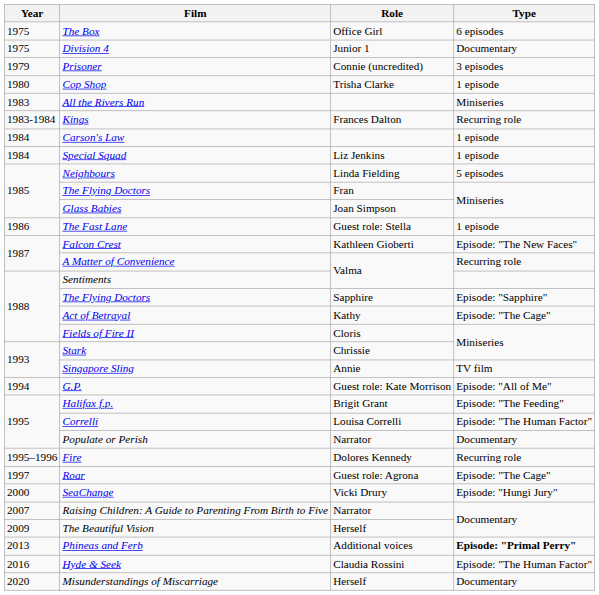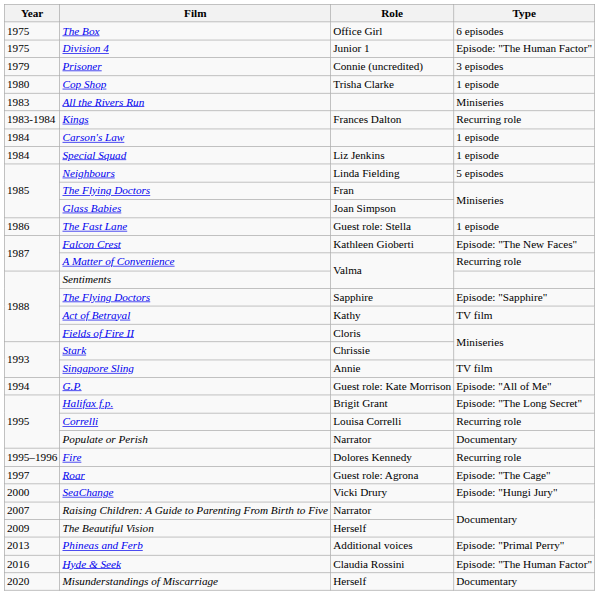Division 4 | Type: Documentary -> Episode: "The Human Factor"
Act of Betrayal | Type: Episode: "The Cage" -> TV film
Halifax f.p. | Type: Episode: "The Feeding" -> Episode: "The Long Secret"
Correlli | Type: Episode: "The Human Factor" -> Recurring role
Phineas and Ferb | Type: bold -> normal
